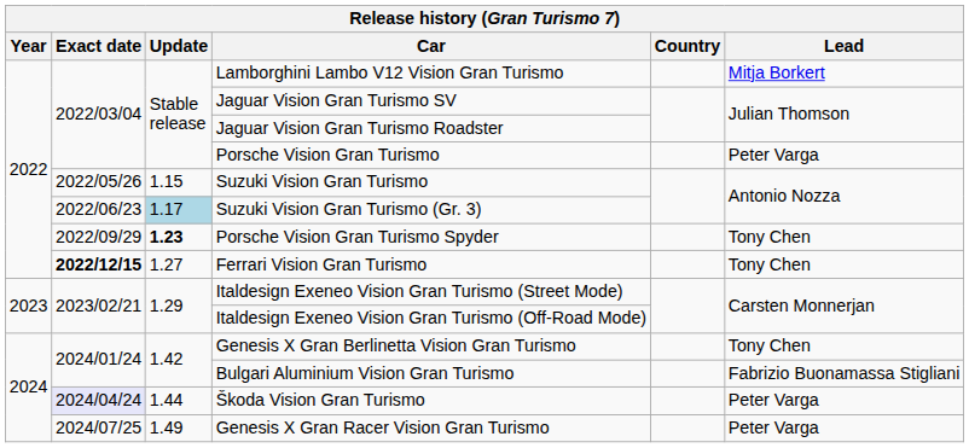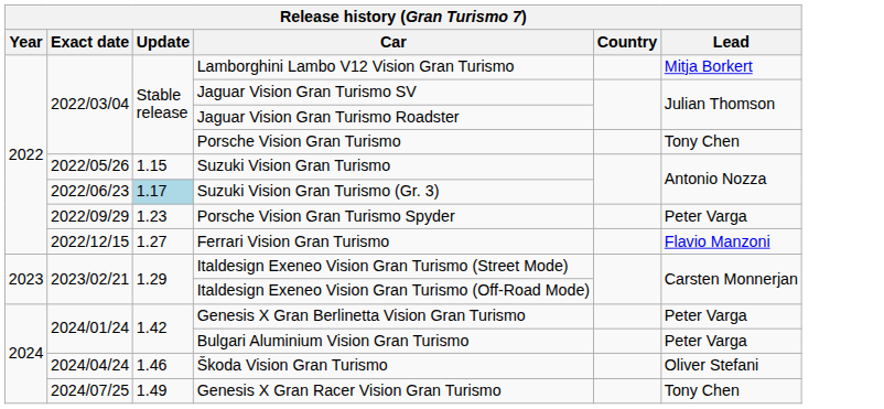Porsche Vision Gran Turismo | Lead: Peter Varga -> Tony Chen
Porsche Vision Gran Turismo Spyder | Update: bold -> normal
Porsche Vision Gran Turismo Spyder | Lead: Tony Chen -> Peter Varga
Ferrari Vision Gran Turismo | Exact date: bold -> normal
Ferrari Vision Gran Turismo | Lead: Tony Chen -> Flavio Manzoni
Genesis X Gran Berlinetta Vision Gran Turismo | Lead: Tony Chen -> Peter Varga
Bulgari Aluminium Vision Gran Turismo | Lead: Fabrizio Buonamassa Stigliani -> Peter Varga
Škoda Vision Gran Turismo | Exact date: lavender background -> no background
Škoda Vision Gran Turismo | Update: 1.44 -> 1.46
Škoda Vision Gran Turismo | Lead: Peter Varga -> Oliver Stefani
Genesis X Gran Racer Vision Gran Turismo | Lead: Peter Varga -> Tony Chen
